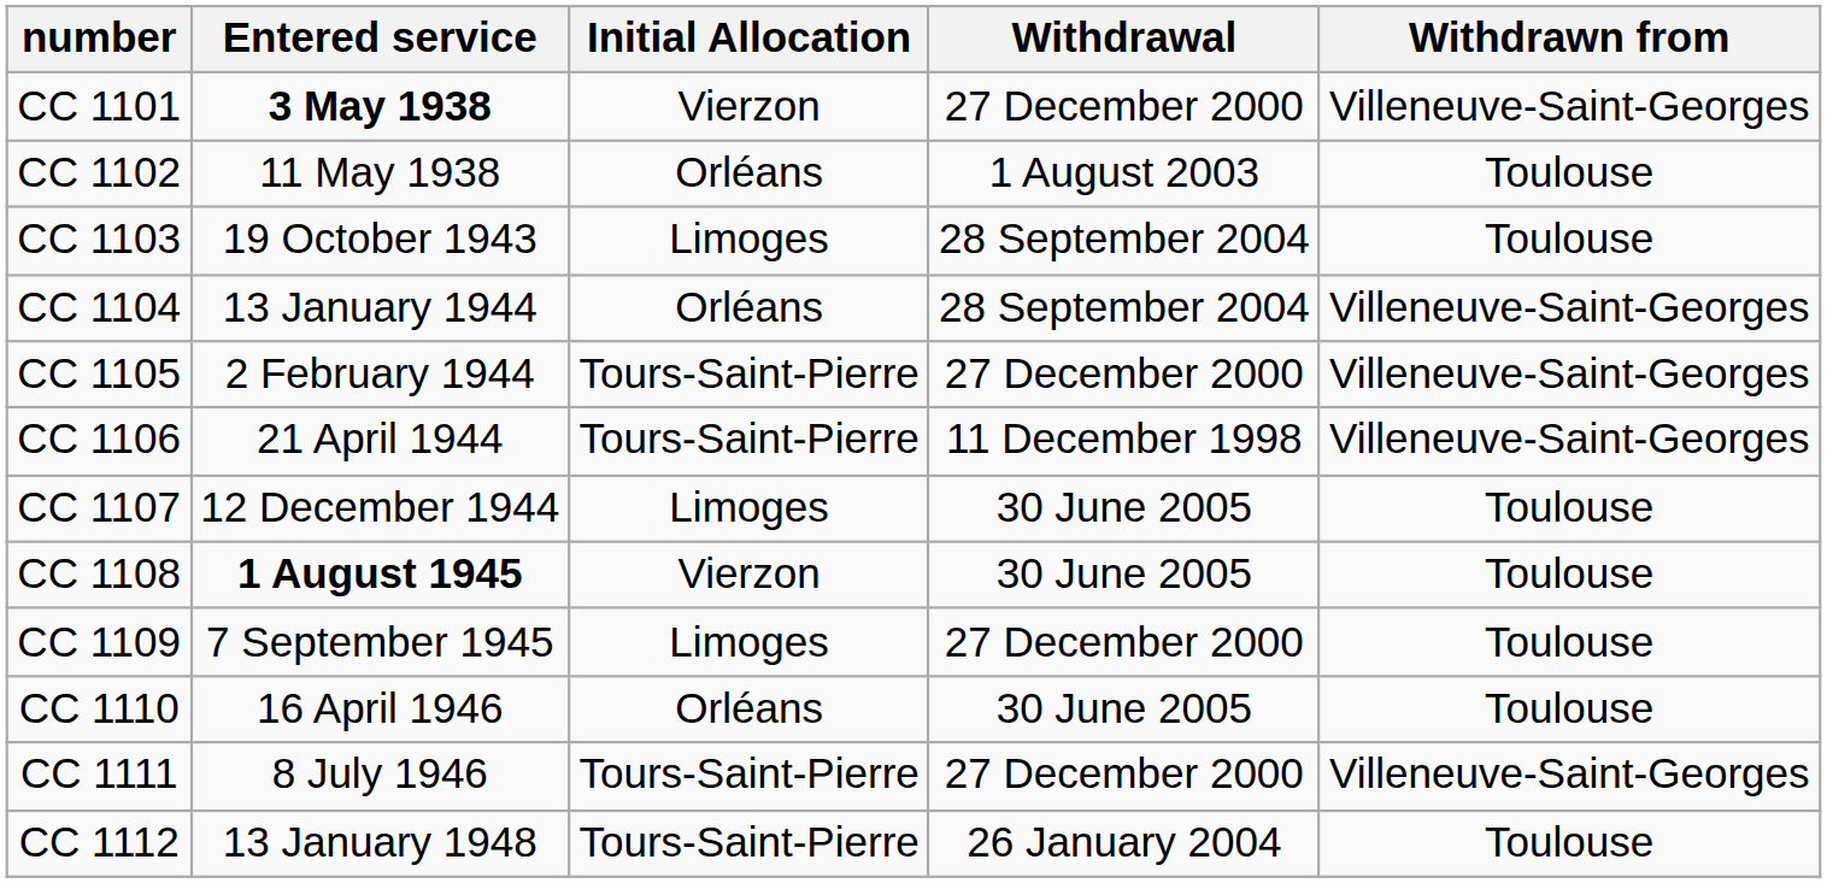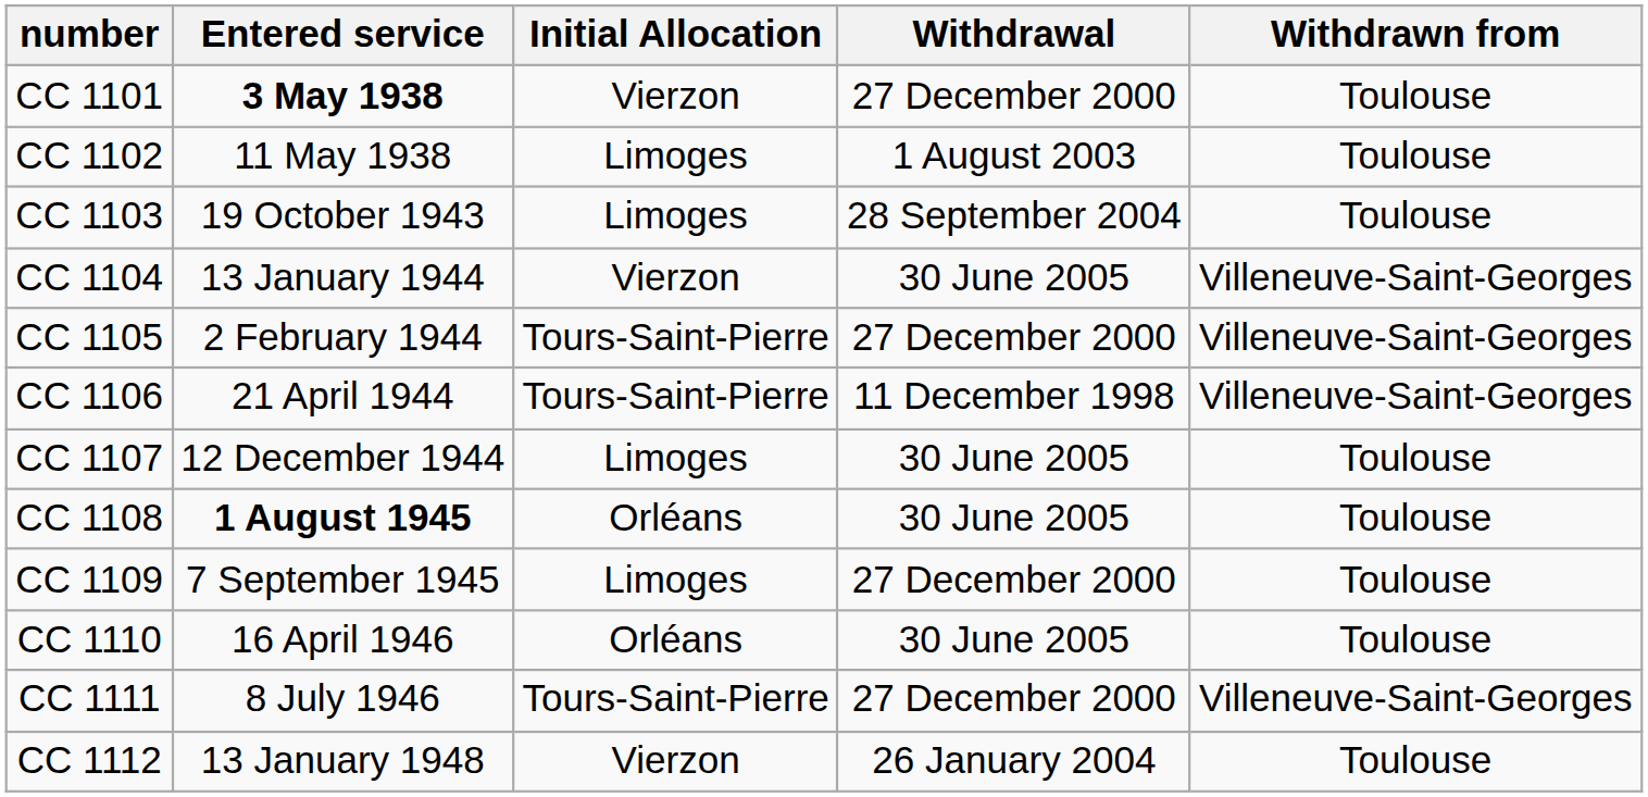CC 1101 | Withdrawn from: Villeneuve-Saint-Georges -> Toulouse
CC 1102 | Initial Allocation: Orléans -> Limoges
CC 1104 | Initial Allocation: Orléans -> Vierzon
CC 1104 | Withdrawal: 28 September 2004 -> 30 June 2005
CC 1108 | Initial Allocation: Vierzon -> Orléans
CC 1112 | Initial Allocation: Tours-Saint-Pierre -> Vierzon
